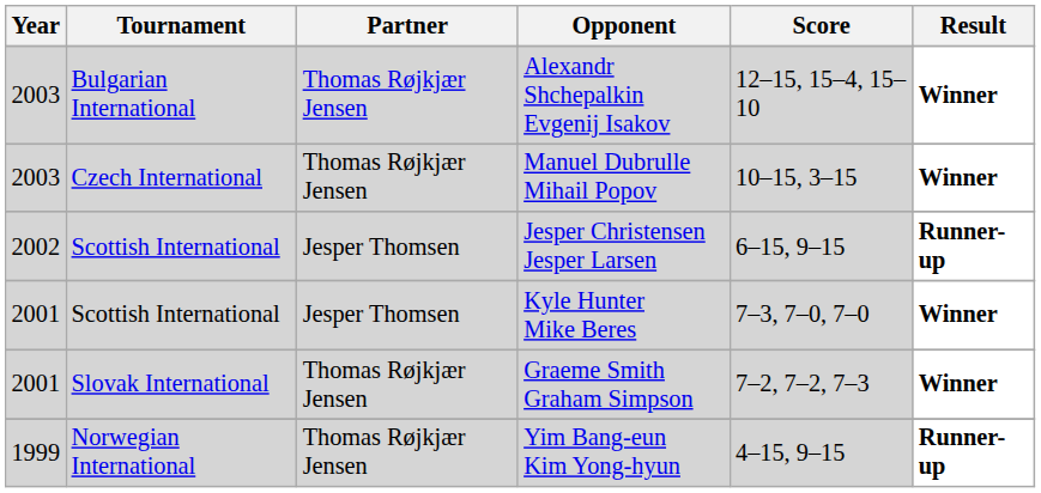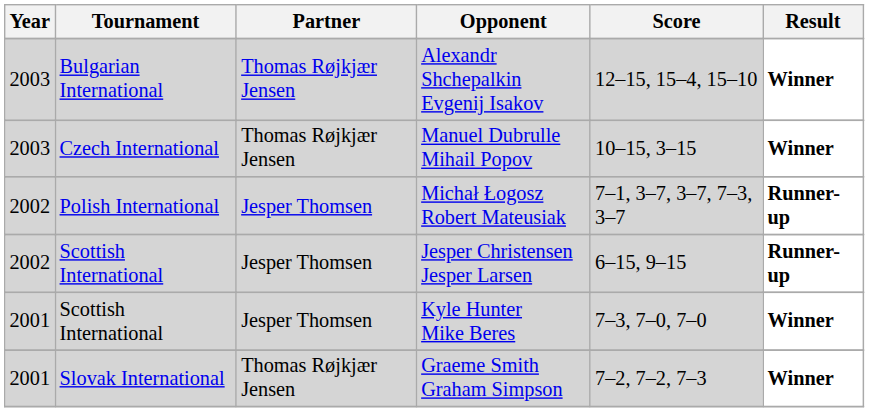+ row: 2002 | Polish International | Jesper Thomsen | Michał Łogosz Robert Mateusiak | 7–1, 3–7, 3–7, 7–3, 3–7 | Runner-up
- row: 1999 | Norwegian International | Thomas Røjkjær Jensen | Yim Bang-eun Kim Yong-hyun | 4–15, 9–15 | Runner-up
